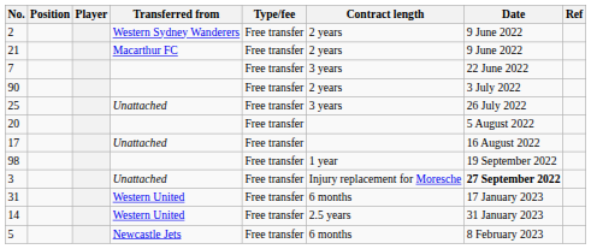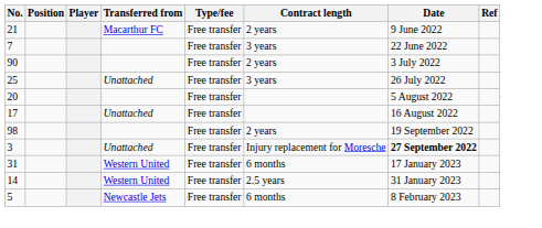- row: 2 | Western Sydney Wanderers | Free transfer | 2 years | 9 June 2022
98 | Contract length: 1 year -> 2 years
